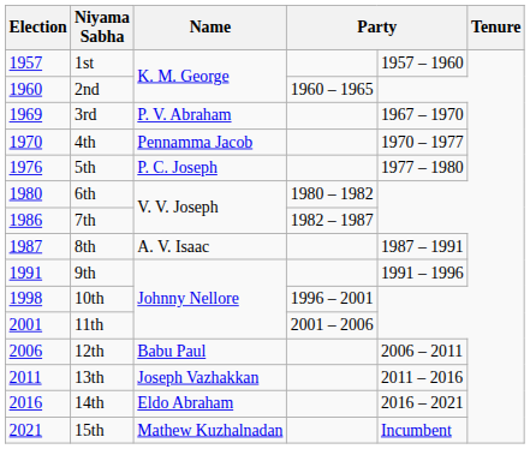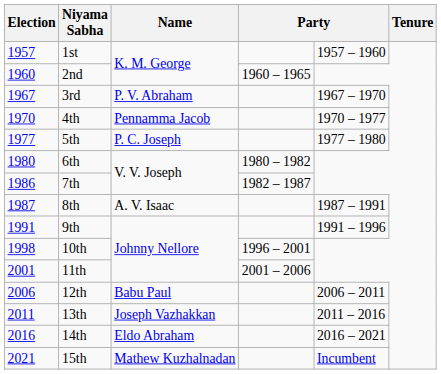3rd | Election: 1969 -> 1967
5th | Election: 1976 -> 1977
